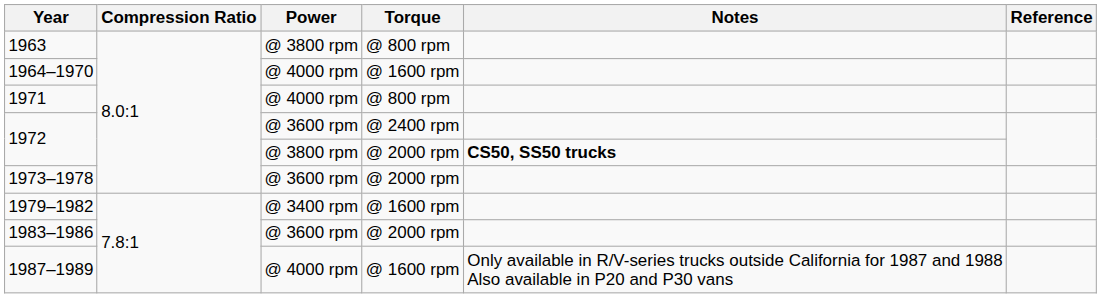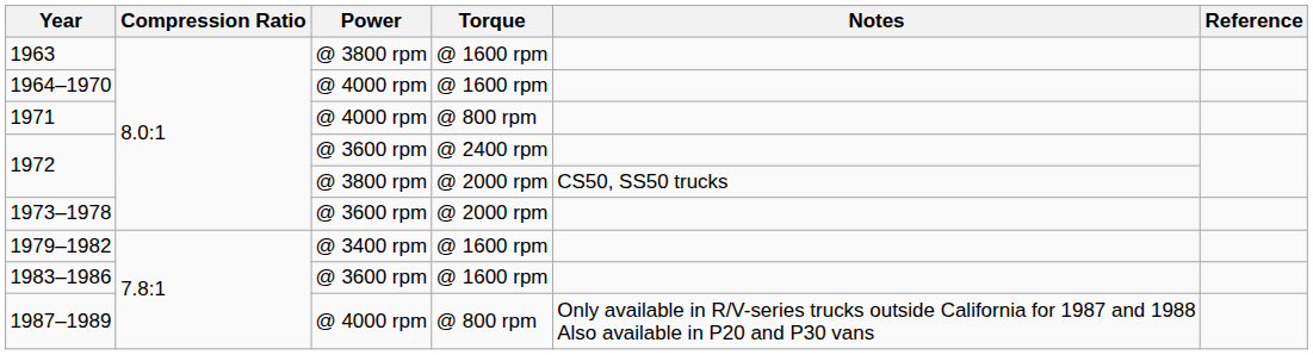1963 | Torque: @ 800 rpm -> @ 1600 rpm
1972 / @ 3800 rpm | Notes: bold -> normal
1983–1986 | Torque: @ 2000 rpm -> @ 1600 rpm
1987–1989 | Torque: @ 1600 rpm -> @ 800 rpm
